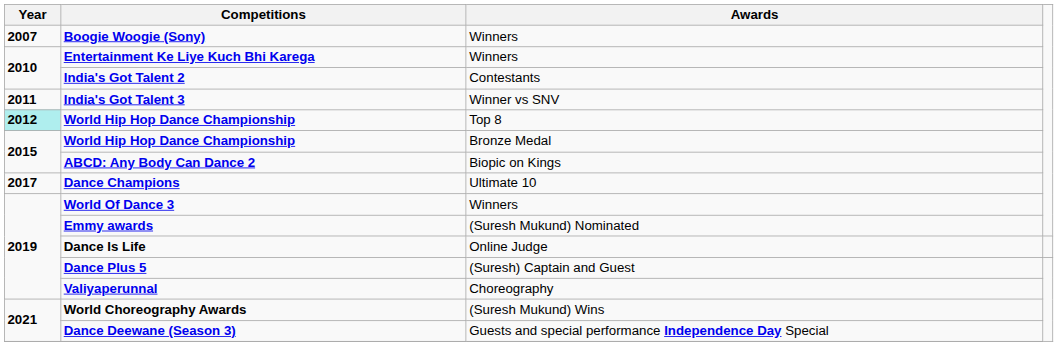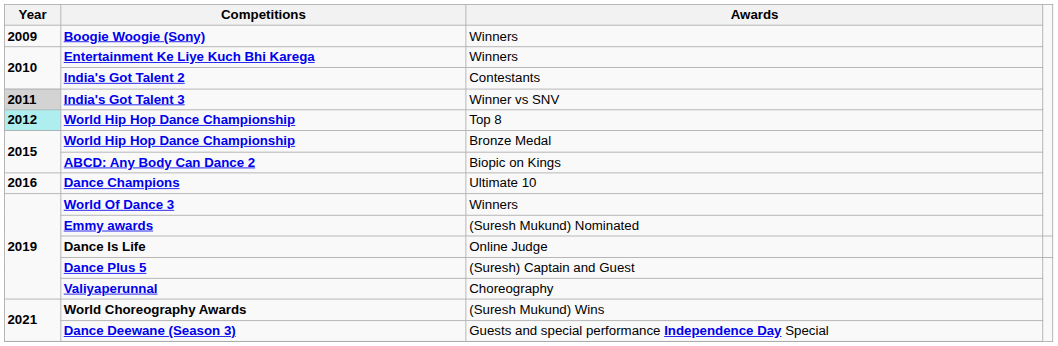Boogie Woogie (Sony) | Year: 2007 -> 2009
India's Got Talent 3 | Year: no background -> lightgrey background
Dance Champions | Year: 2017 -> 2016
